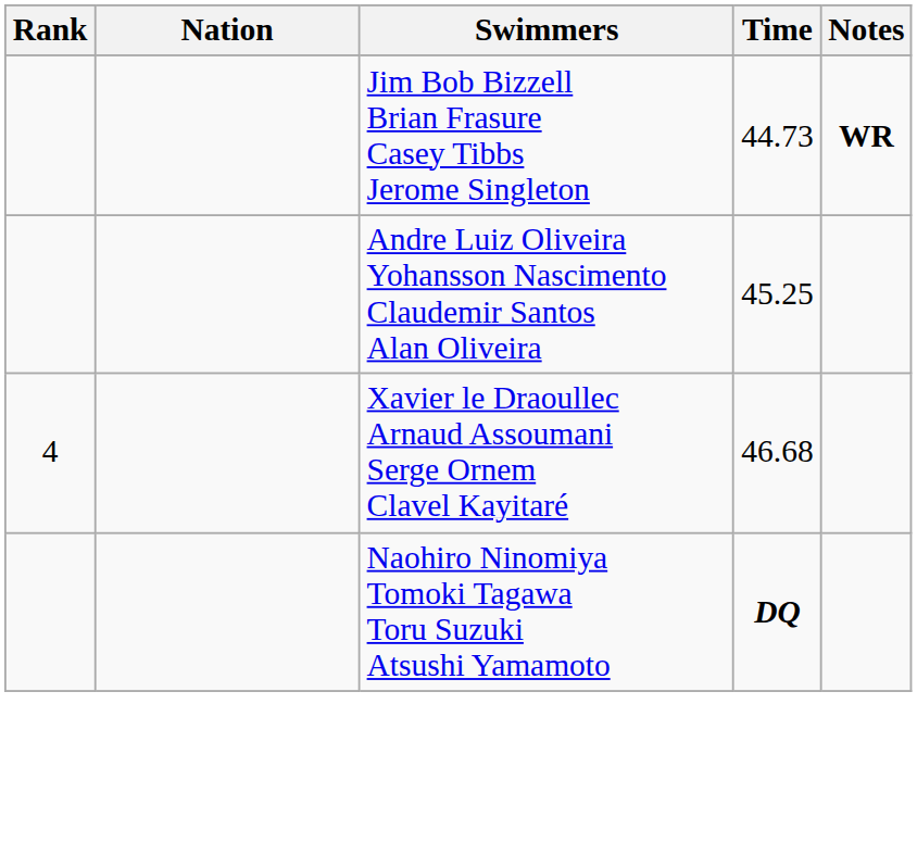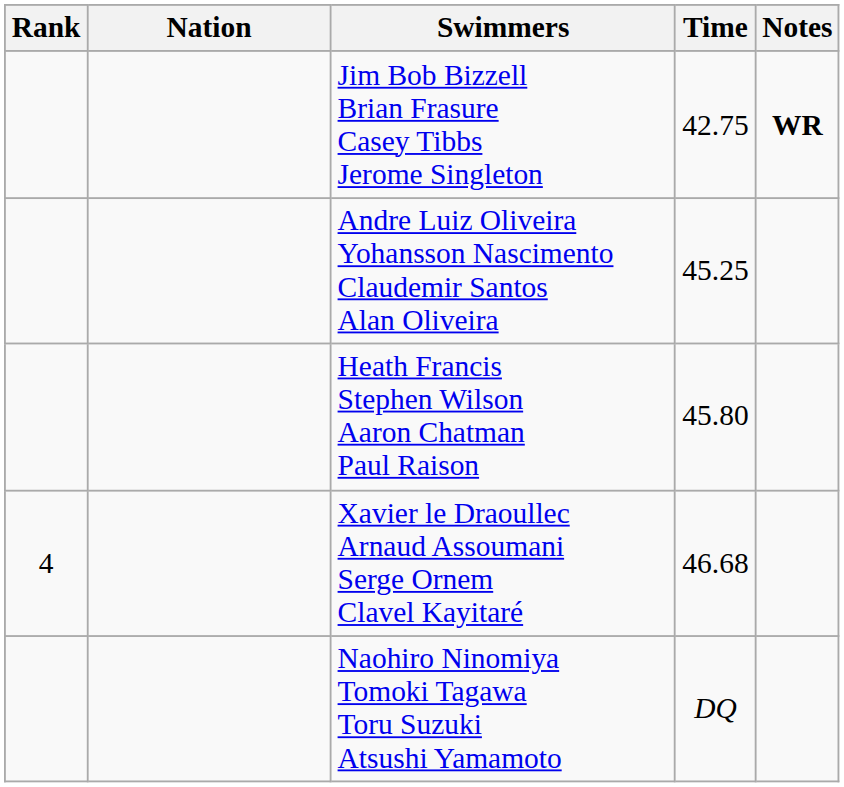Jim Bob Bizzell Brian Frasure Casey Tibbs Jerome Singleton | Time: 44.73 -> 42.75
+ row: Heath Francis Stephen Wilson Aaron Chatman Paul Raison | 45.80
Naohiro Ninomiya Tomoki Tagawa Toru Suzuki Atsushi Yamamoto | Time: bold -> normal
